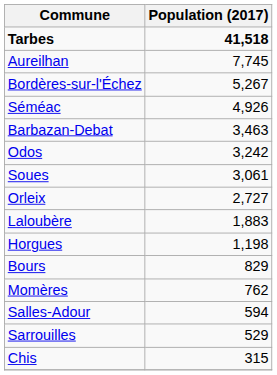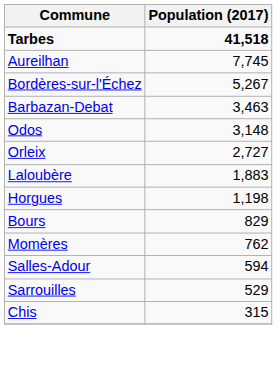- row: Séméac | 4,926
Odos | Population (2017): 3,242 -> 3,148
- row: Soues | 3,061
